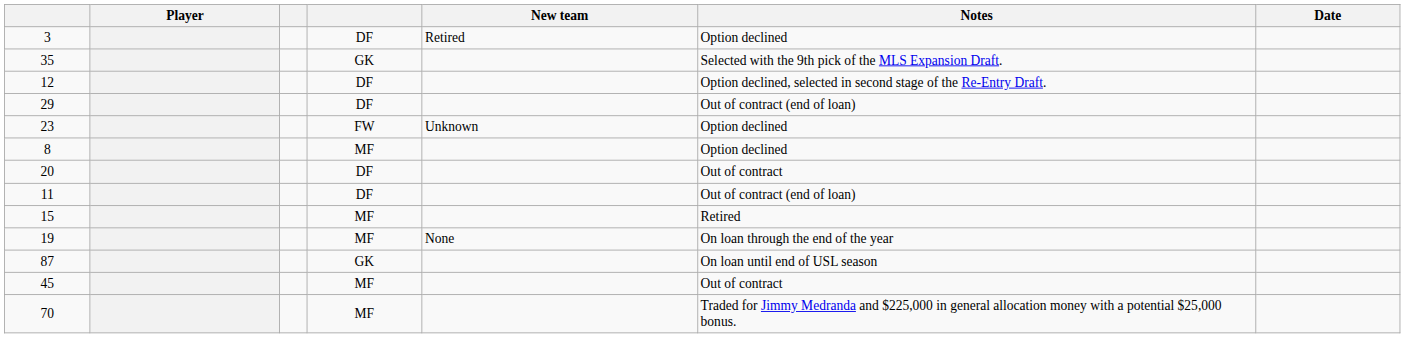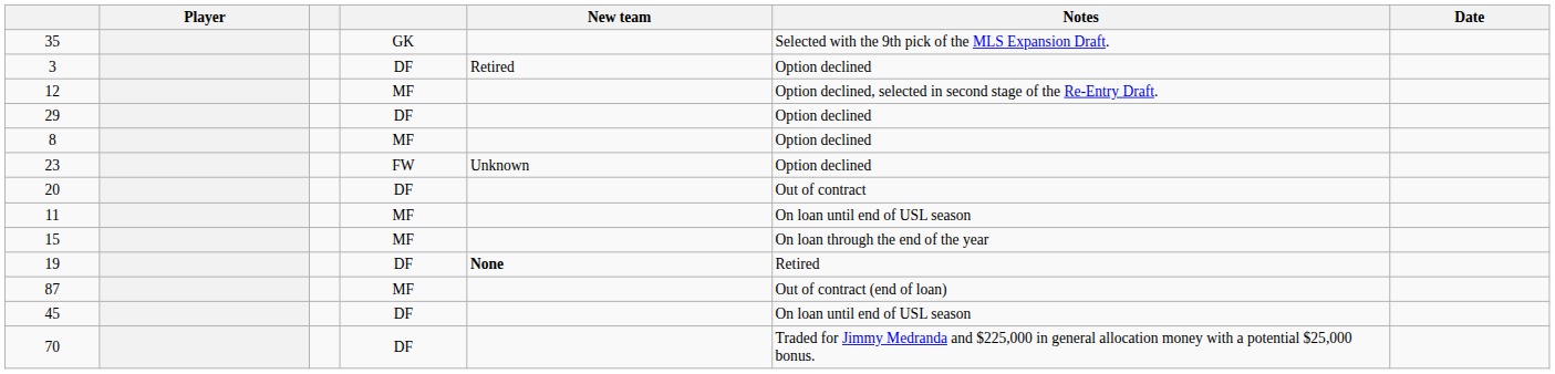rows swapped: 35 <-> 3
12 | column 4: DF -> MF
29 | Notes: Out of contract (end of loan) -> Option declined
rows swapped: 8 <-> 23
11 | column 4: DF -> MF
11 | Notes: Out of contract (end of loan) -> On loan until end of USL season
15 | Notes: Retired -> On loan through the end of the year
19 | column 4: MF -> DF
19 | New team: normal -> bold
19 | Notes: On loan through the end of the year -> Retired
87 | column 4: GK -> MF
87 | Notes: On loan until end of USL season -> Out of contract (end of loan)
45 | column 4: MF -> DF
45 | Notes: Out of contract -> On loan until end of USL season
70 | column 4: MF -> DF
